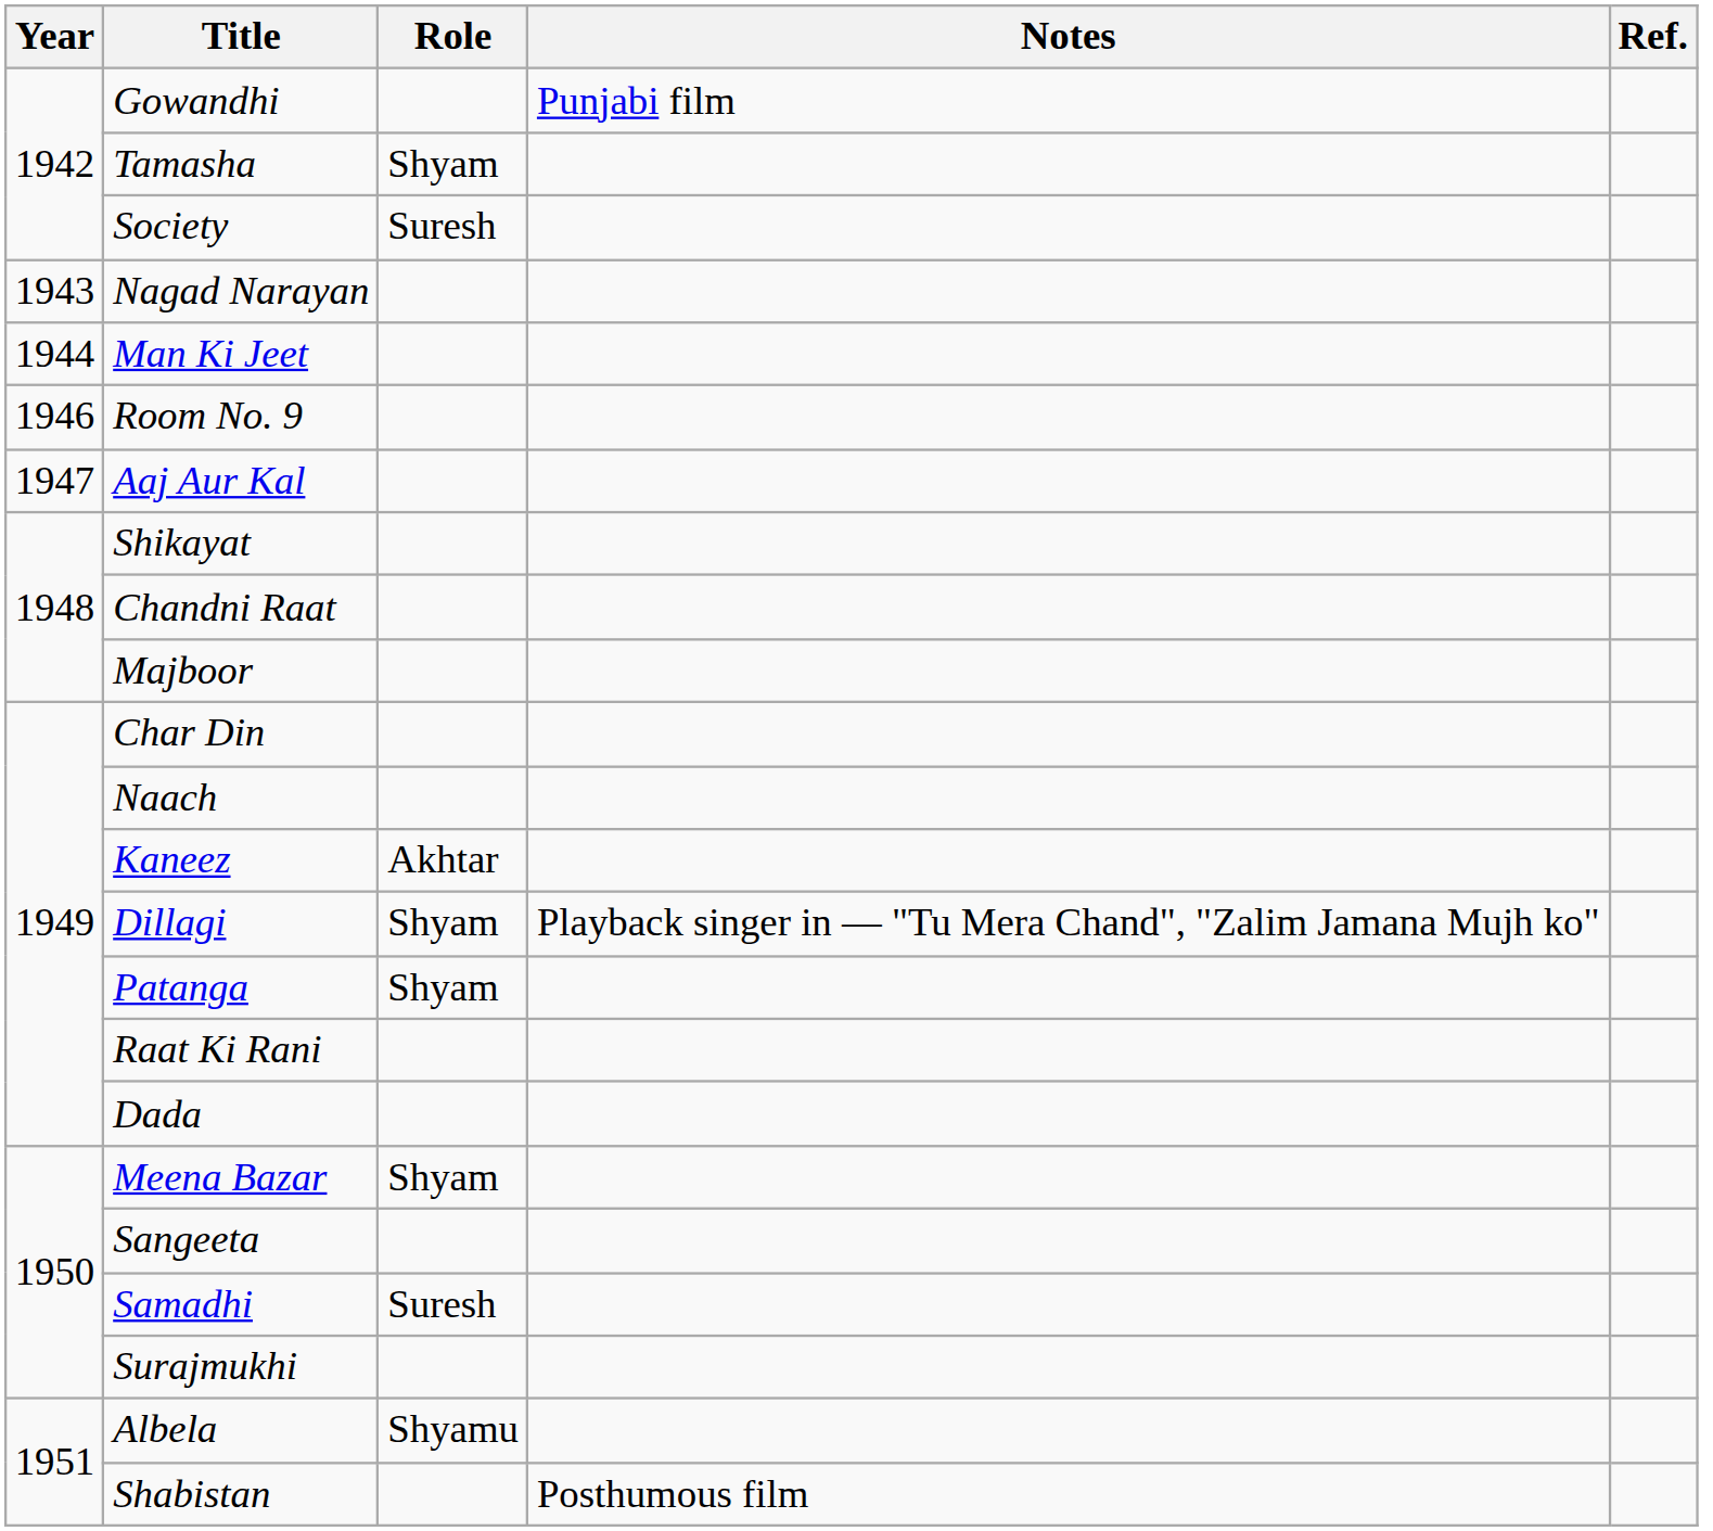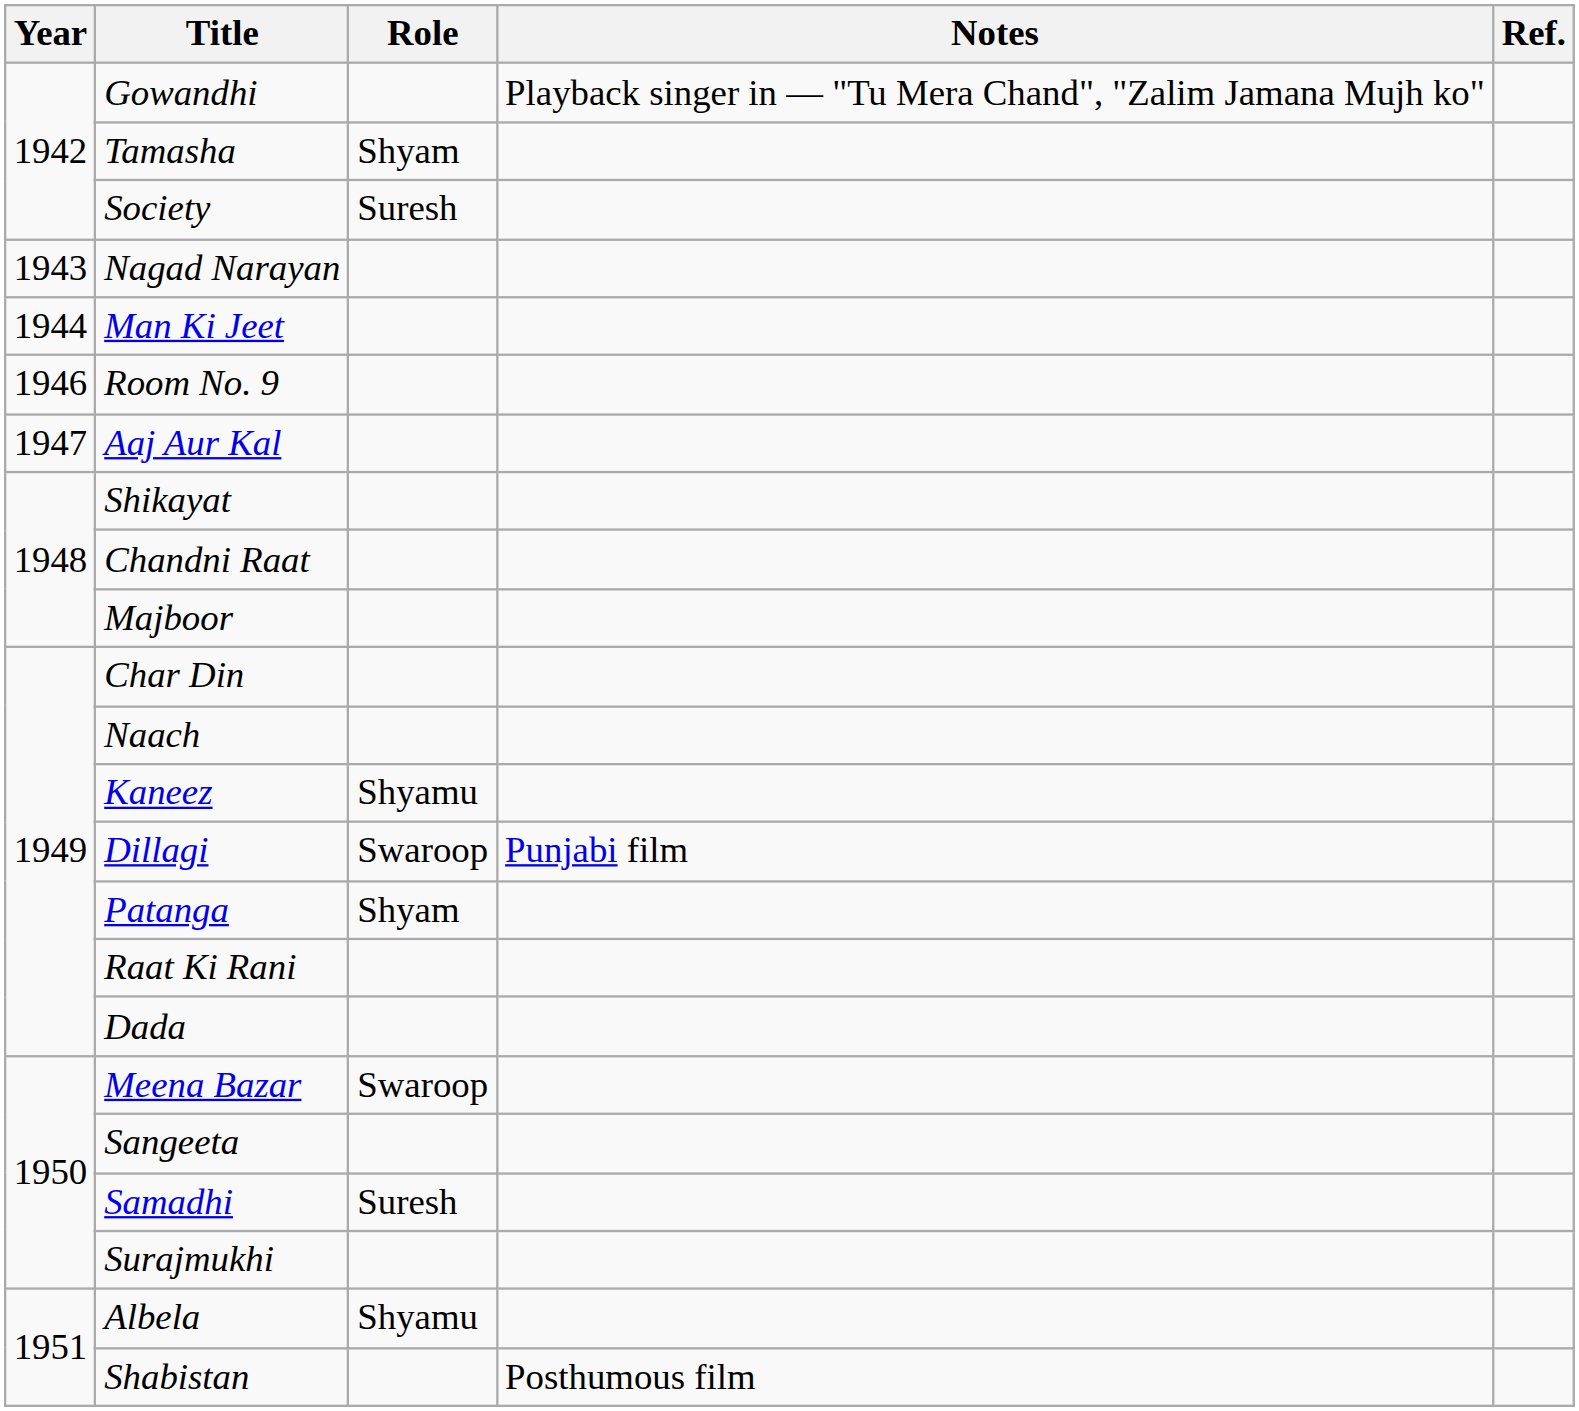Gowandhi | Notes: Punjabi film -> Playback singer in — "Tu Mera Chand", "Zalim Jamana Mujh ko"
Kaneez | Role: Akhtar -> Shyamu
Dillagi | Role: Shyam -> Swaroop
Dillagi | Notes: Playback singer in — "Tu Mera Chand", "Zalim Jamana Mujh ko" -> Punjabi film
Meena Bazar | Role: Shyam -> Swaroop
